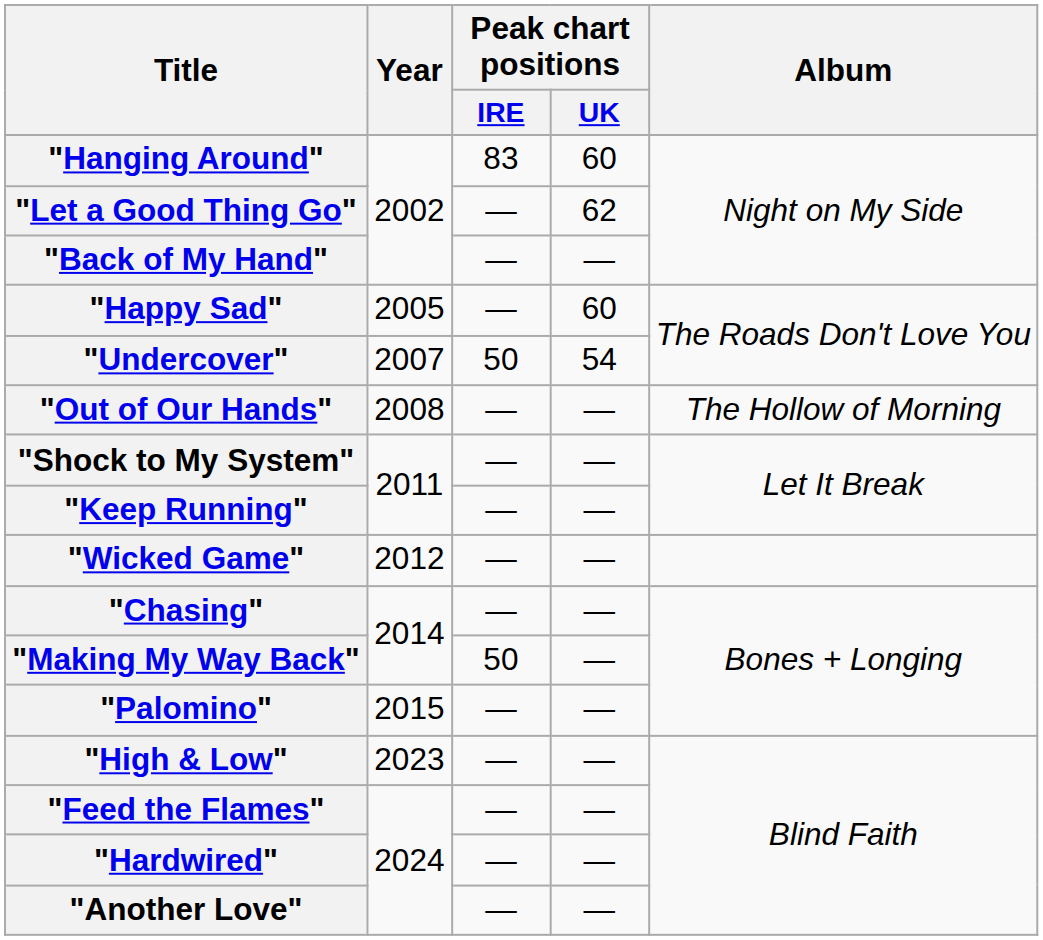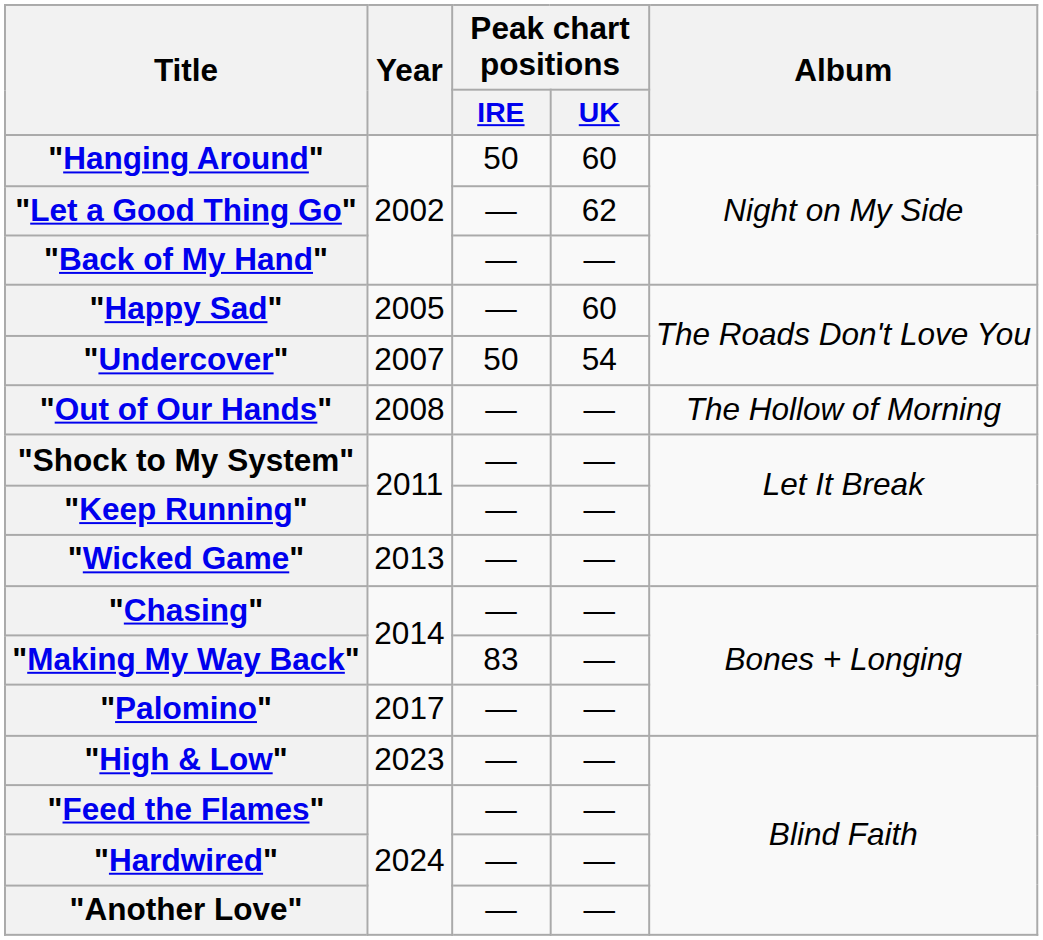"Hanging Around" | Peak chart positions / IRE: 83 -> 50
"Wicked Game" | Year: 2012 -> 2013
"Making My Way Back" | Peak chart positions / IRE: 50 -> 83
"Palomino" | Year: 2015 -> 2017
